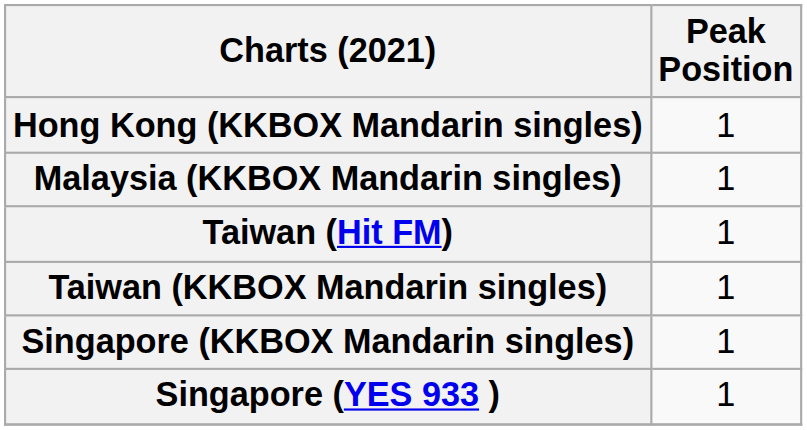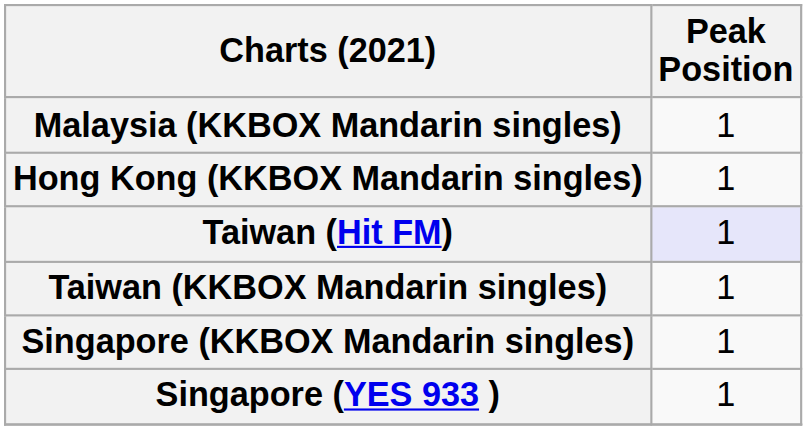rows swapped: Hong Kong (KKBOX Mandarin singles) <-> Malaysia (KKBOX Mandarin singles)
Taiwan (Hit FM) | Peak Position: no background -> lavender background
